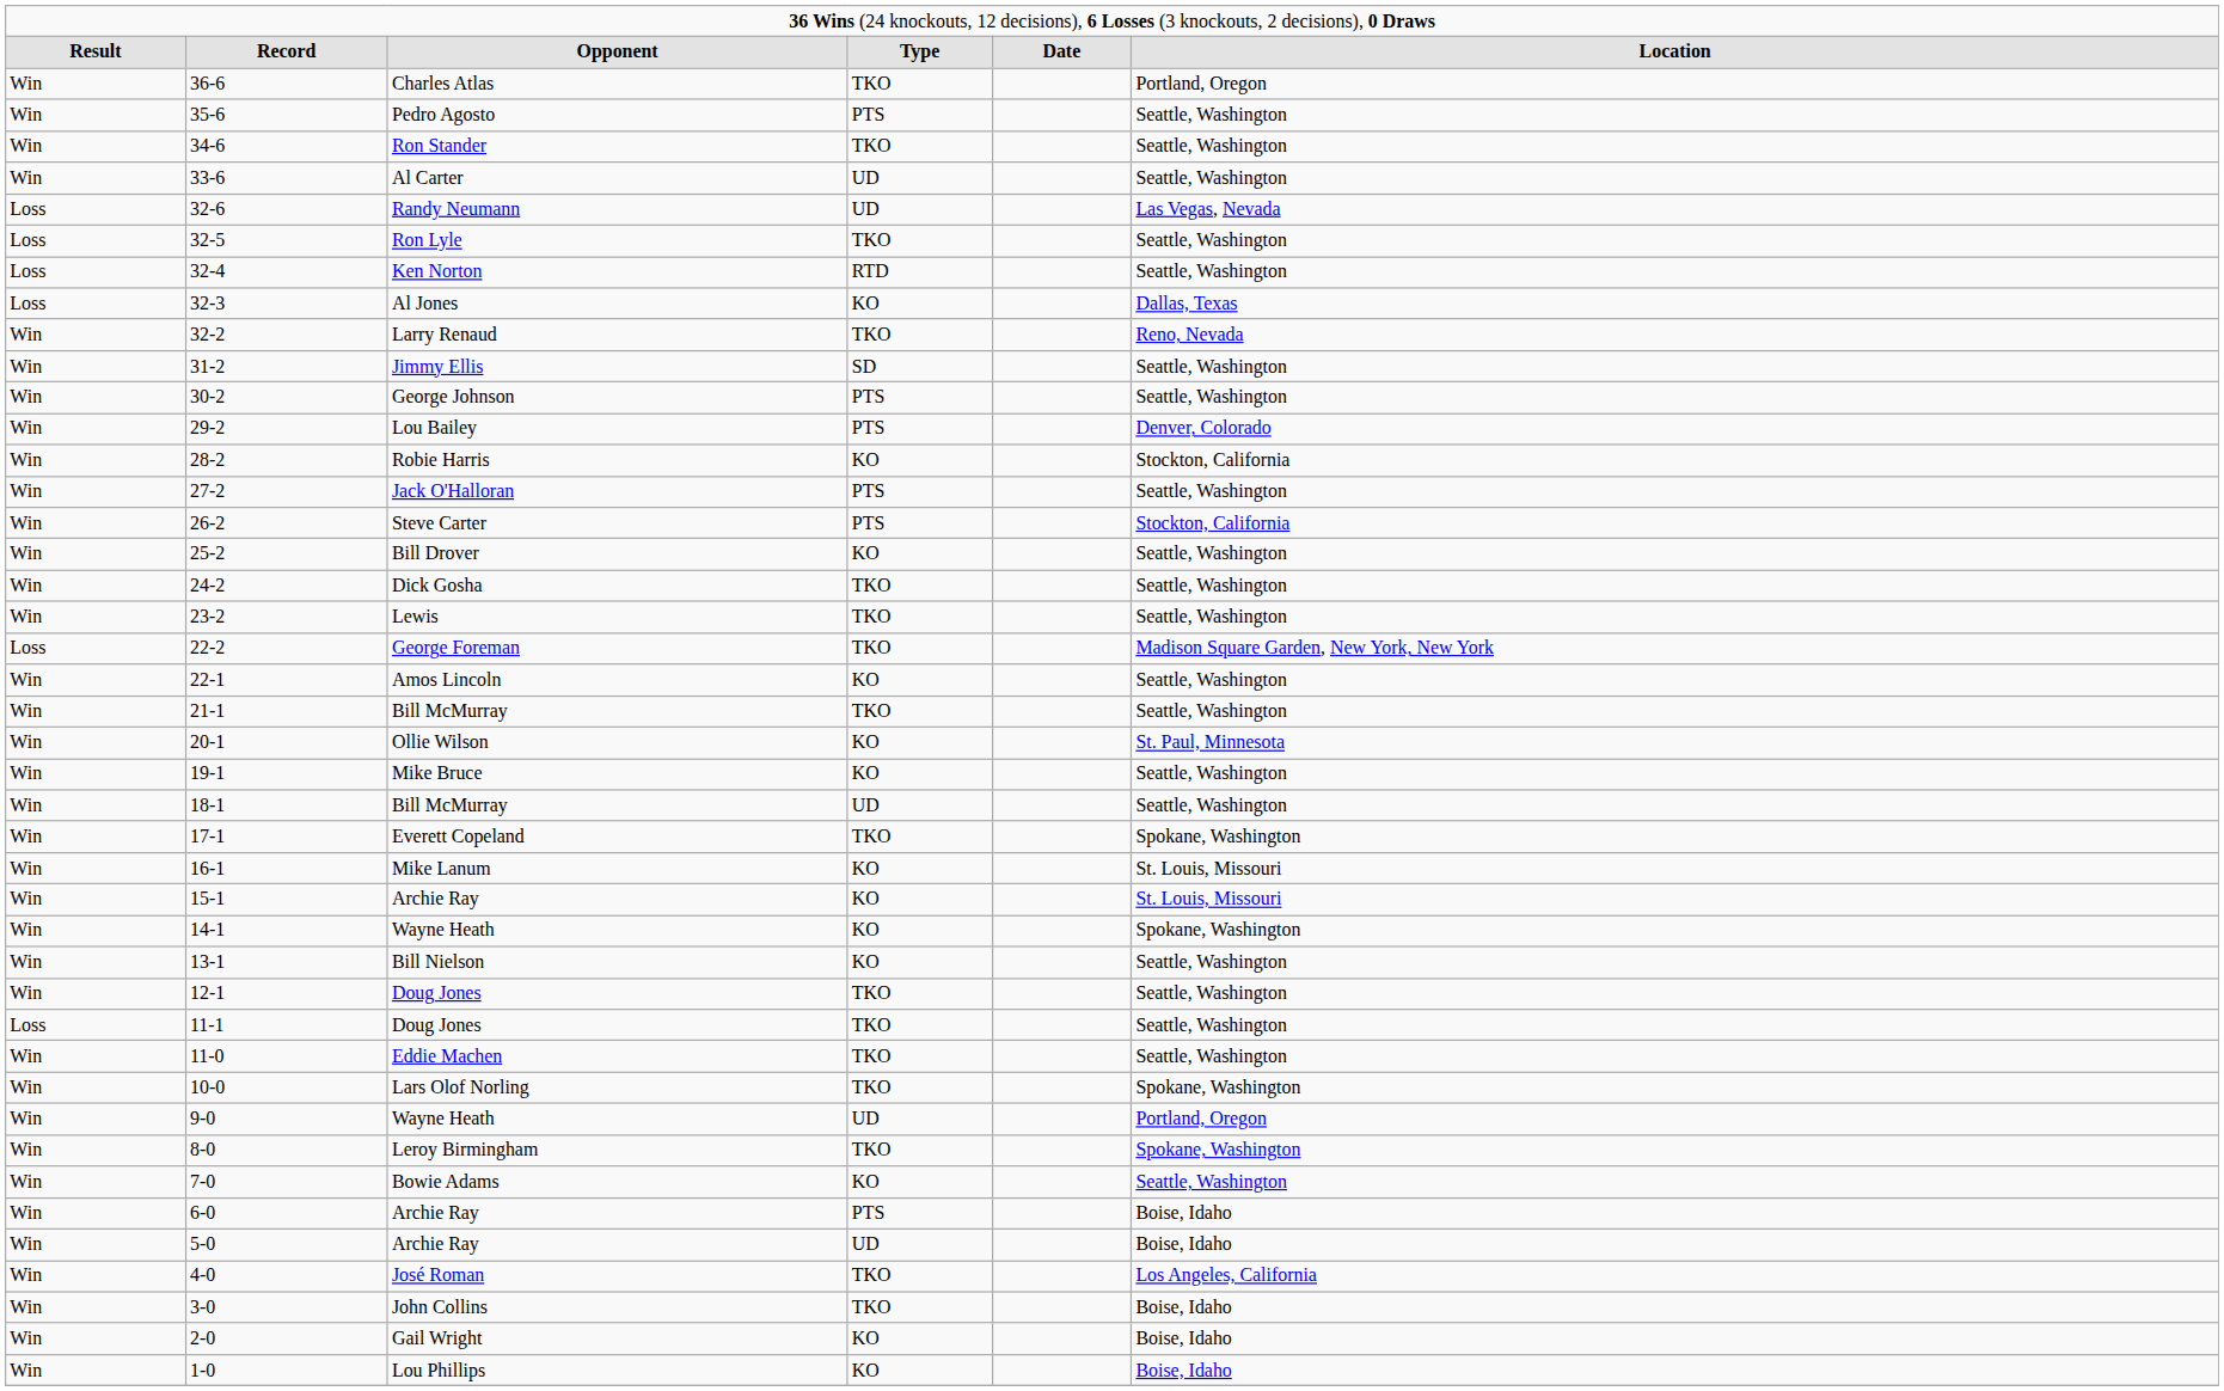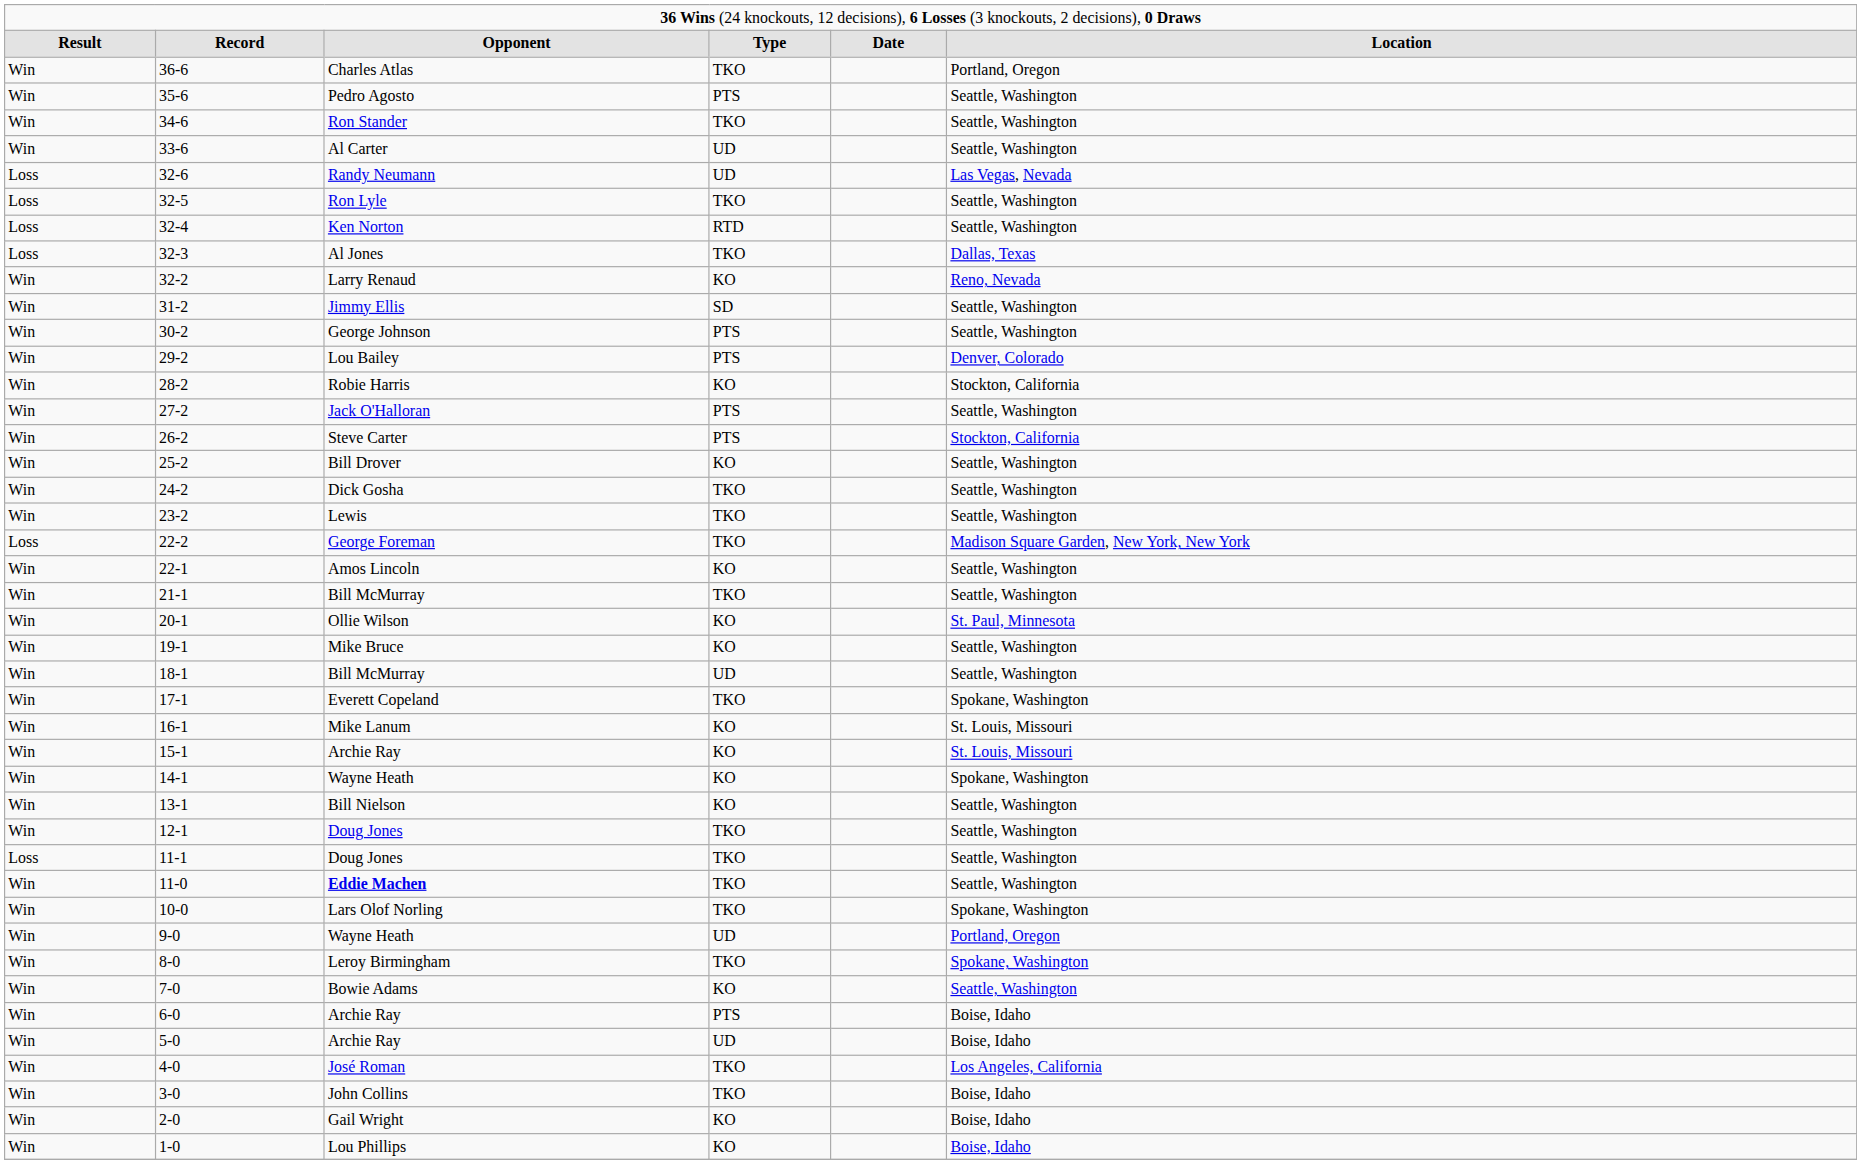32-3 | column 4: KO -> TKO
32-2 | column 4: TKO -> KO
11-0 | column 3: normal -> bold
